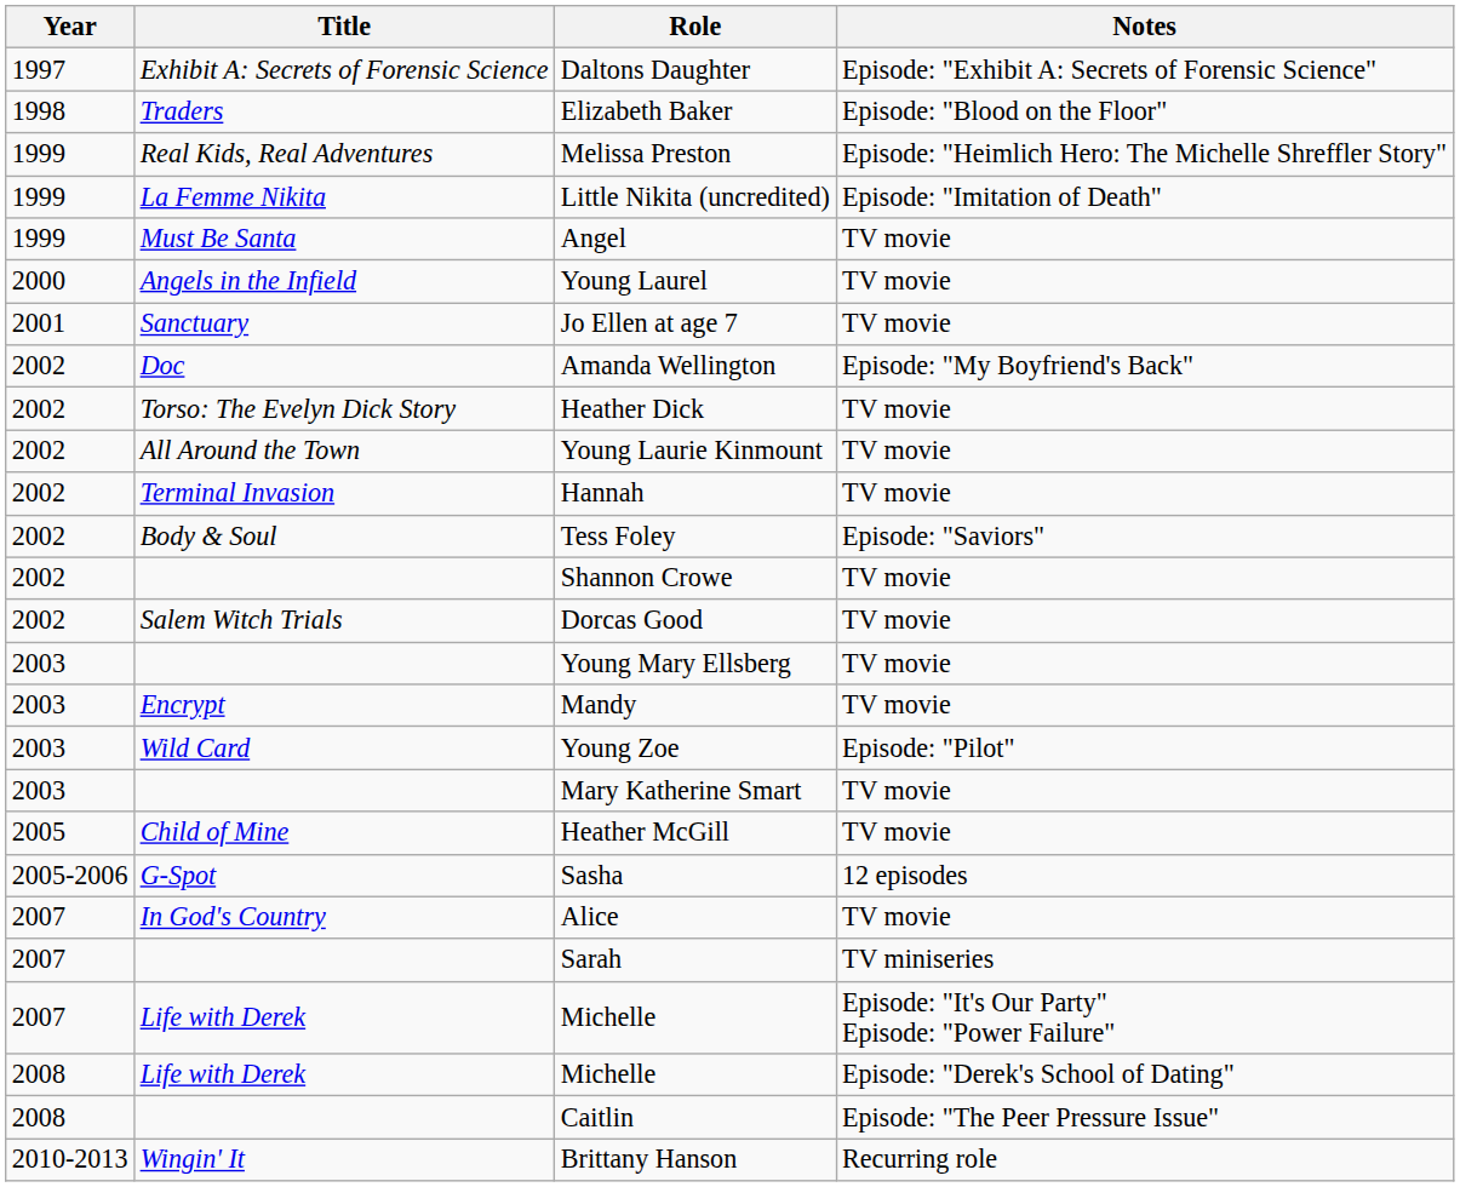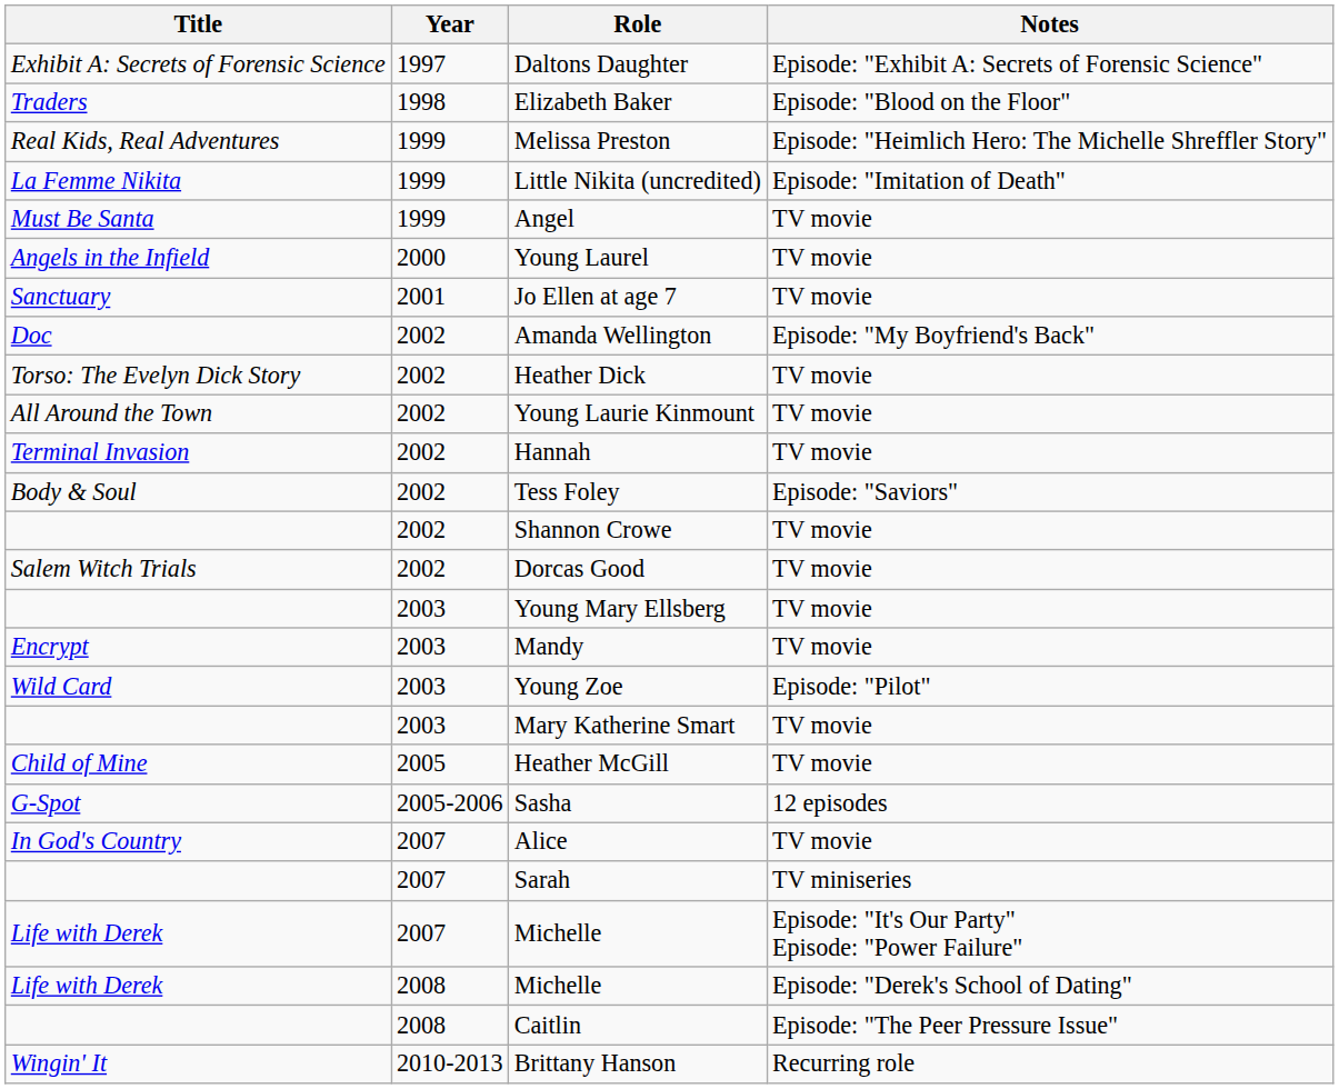columns swapped: Year <-> Title
